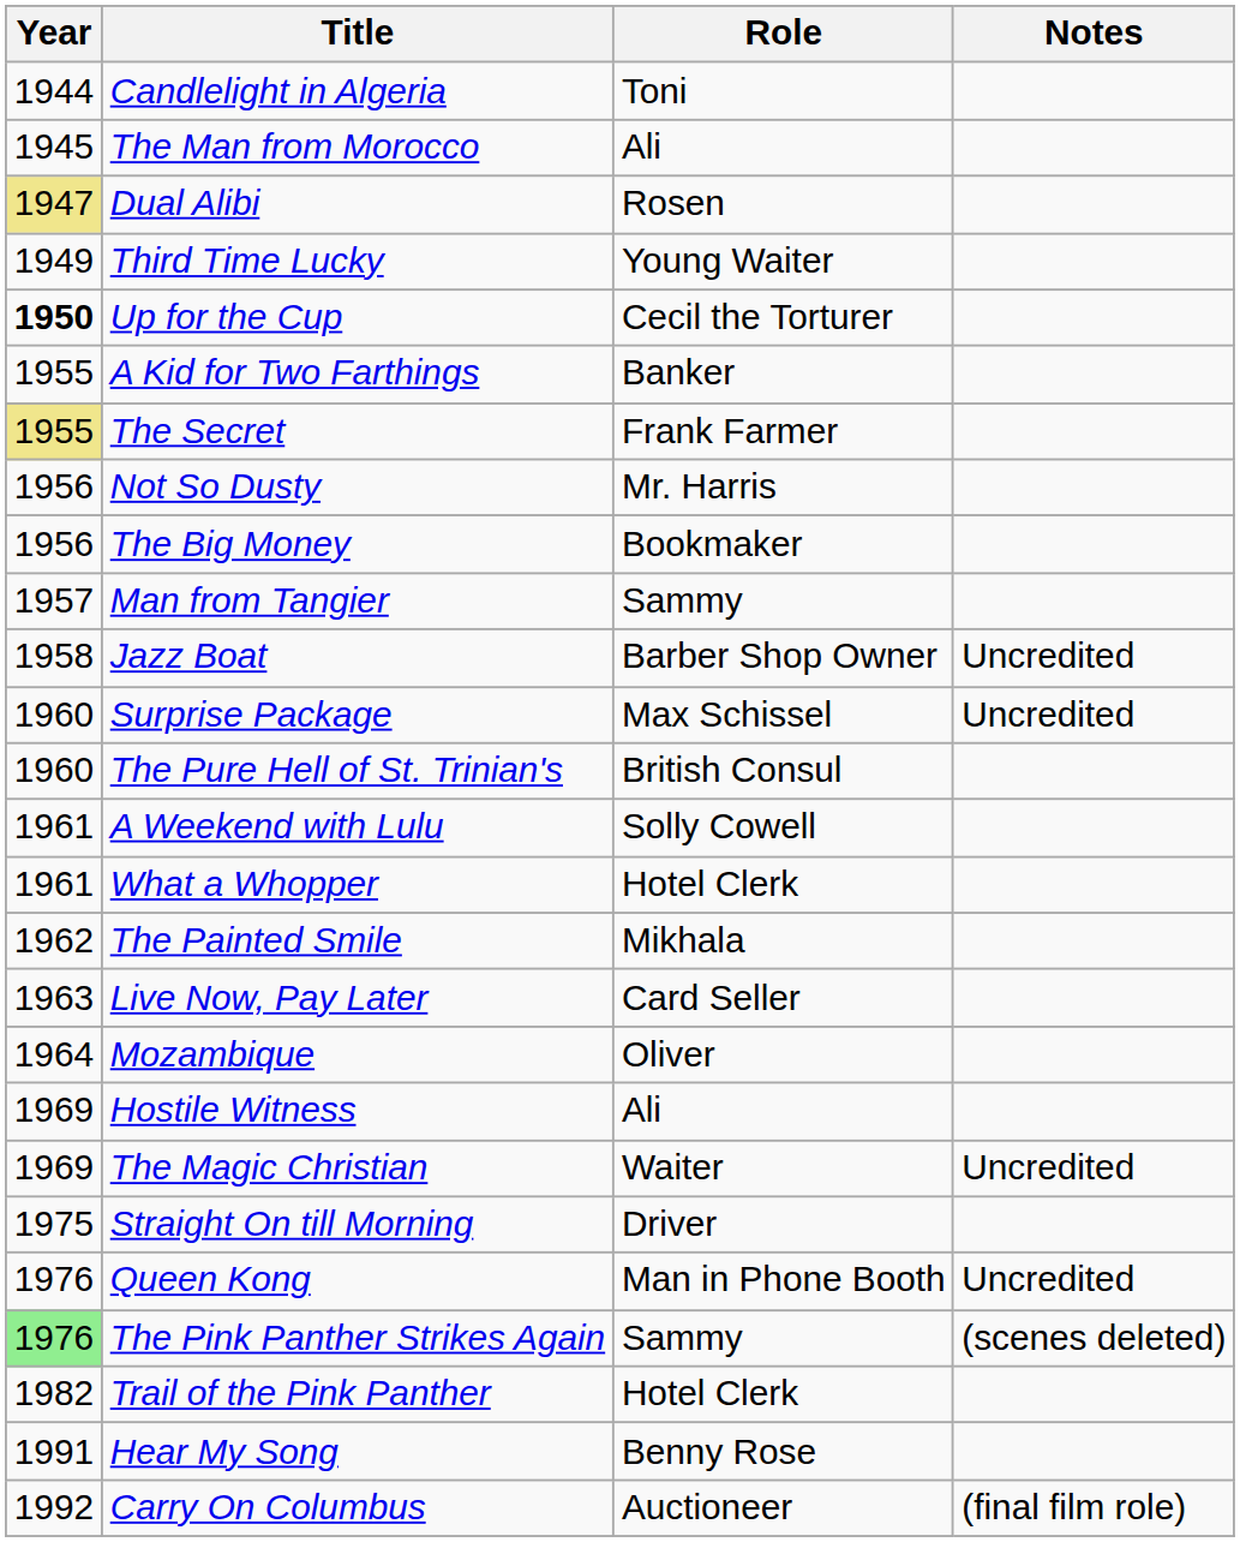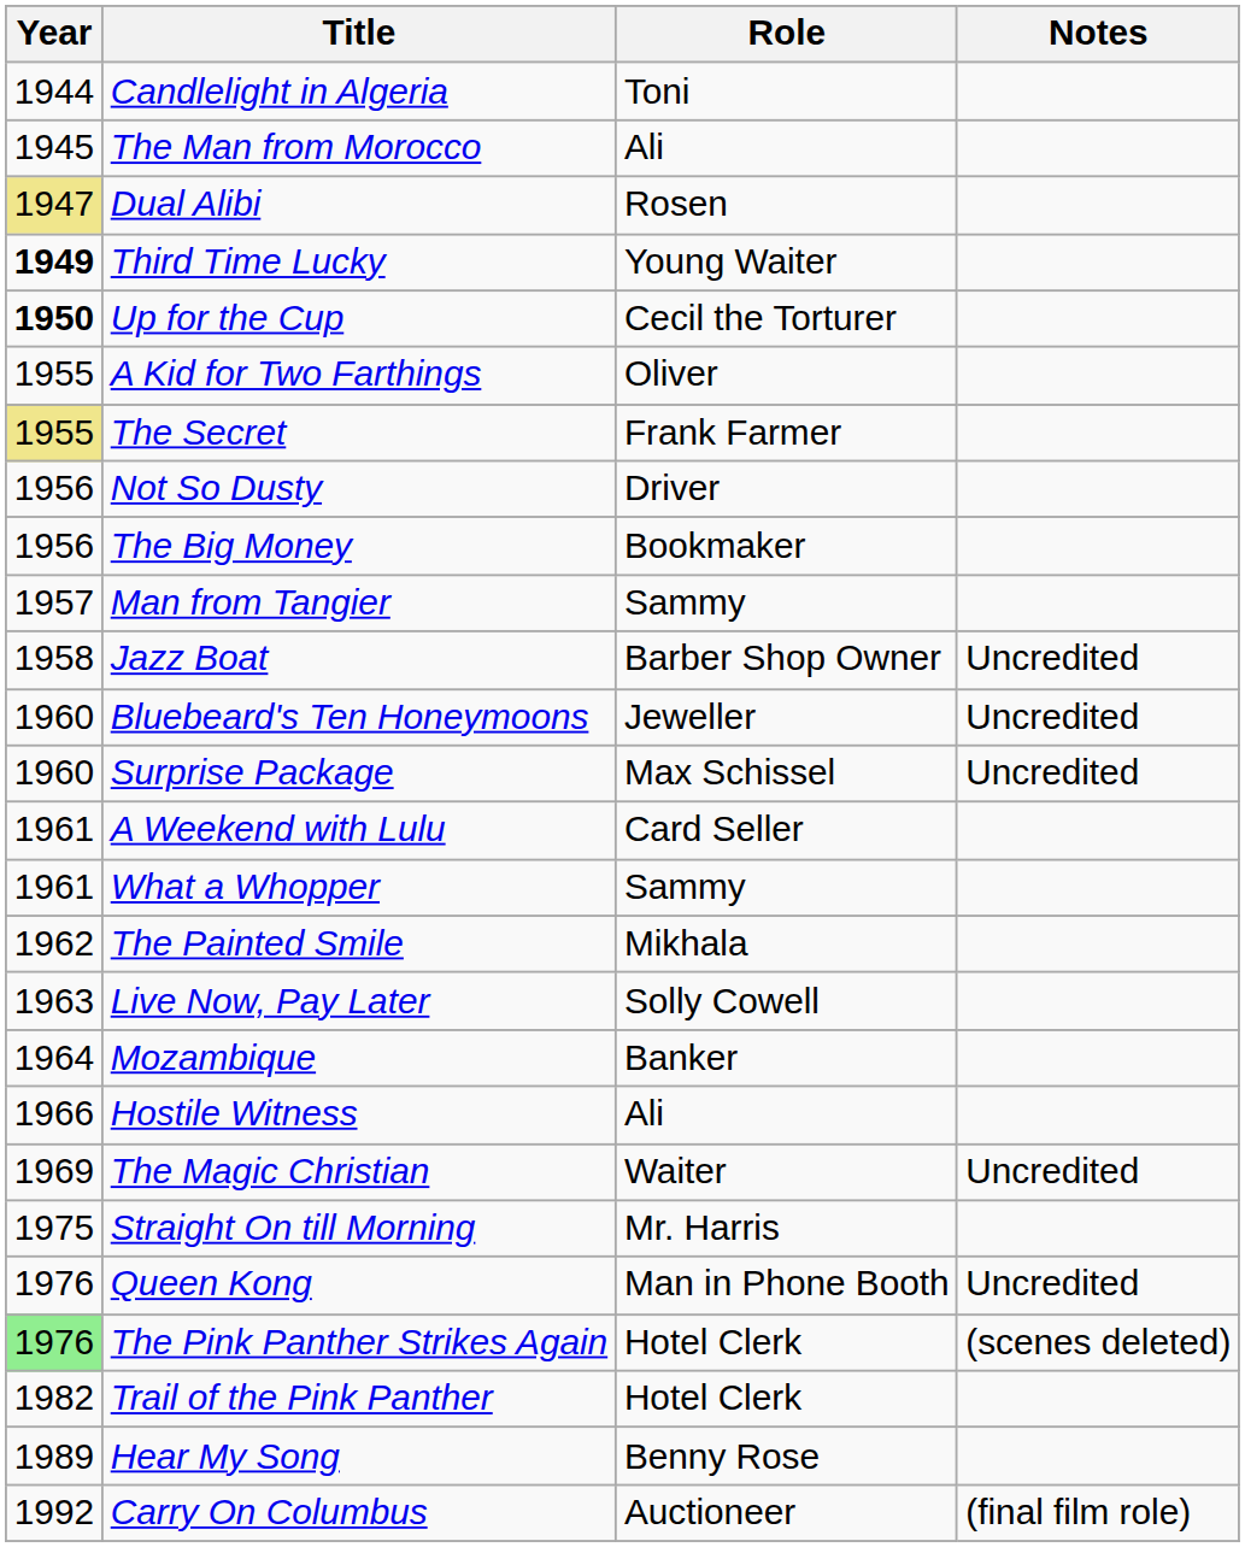Third Time Lucky | Year: normal -> bold
A Kid for Two Farthings | Role: Banker -> Oliver
Not So Dusty | Role: Mr. Harris -> Driver
+ row: 1960 | Bluebeard's Ten Honeymoons | Jeweller | Uncredited
- row: 1960 | The Pure Hell of St. Trinian's | British Consul
A Weekend with Lulu | Role: Solly Cowell -> Card Seller
What a Whopper | Role: Hotel Clerk -> Sammy
Live Now, Pay Later | Role: Card Seller -> Solly Cowell
Mozambique | Role: Oliver -> Banker
Hostile Witness | Year: 1969 -> 1966
Straight On till Morning | Role: Driver -> Mr. Harris
The Pink Panther Strikes Again | Role: Sammy -> Hotel Clerk
Hear My Song | Year: 1991 -> 1989
